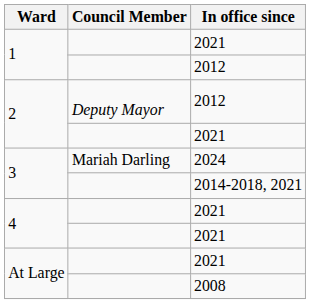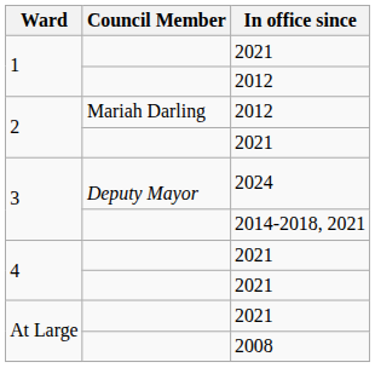2 / 2012 | Council Member: Deputy Mayor -> Mariah Darling
3 / 2024 | Council Member: Mariah Darling -> Deputy Mayor
